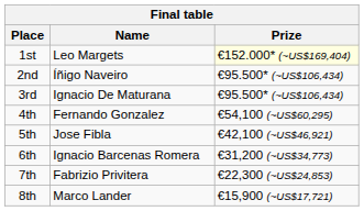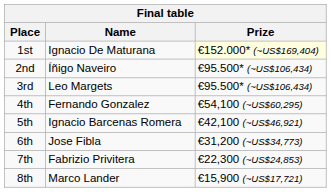1st | Name: Leo Margets -> Ignacio De Maturana
3rd | Name: Ignacio De Maturana -> Leo Margets
5th | Name: Jose Fibla -> Ignacio Barcenas Romera
6th | Name: Ignacio Barcenas Romera -> Jose Fibla
